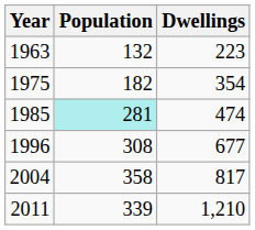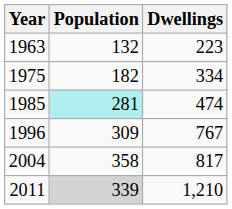1975 | Dwellings: 354 -> 334
1996 | Population: 308 -> 309
1996 | Dwellings: 677 -> 767
2011 | Population: no background -> lightgrey background
